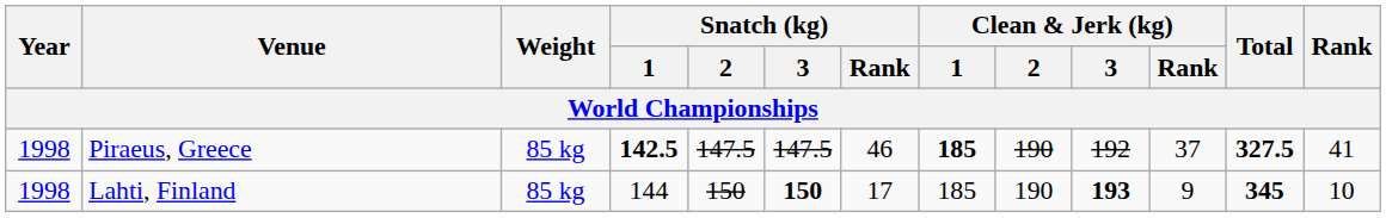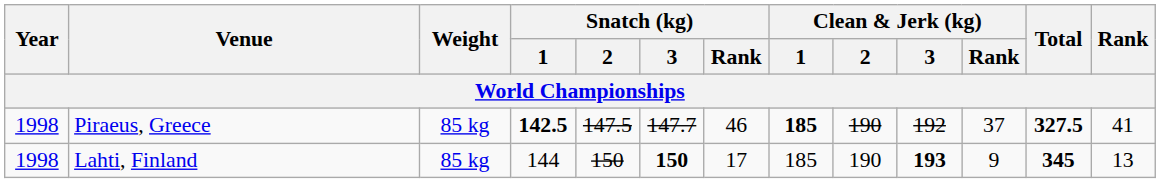Piraeus, Greece | Snatch (kg) / 3: 147.5 -> 147.7
Lahti, Finland | Rank: 10 -> 13
